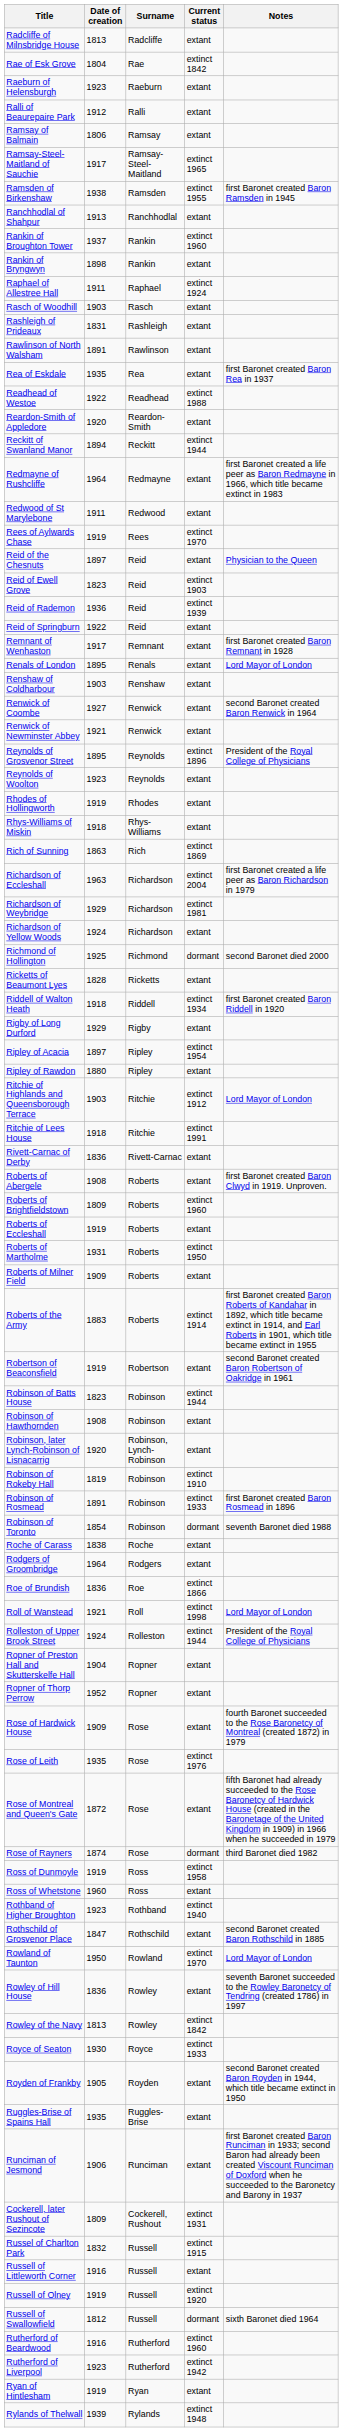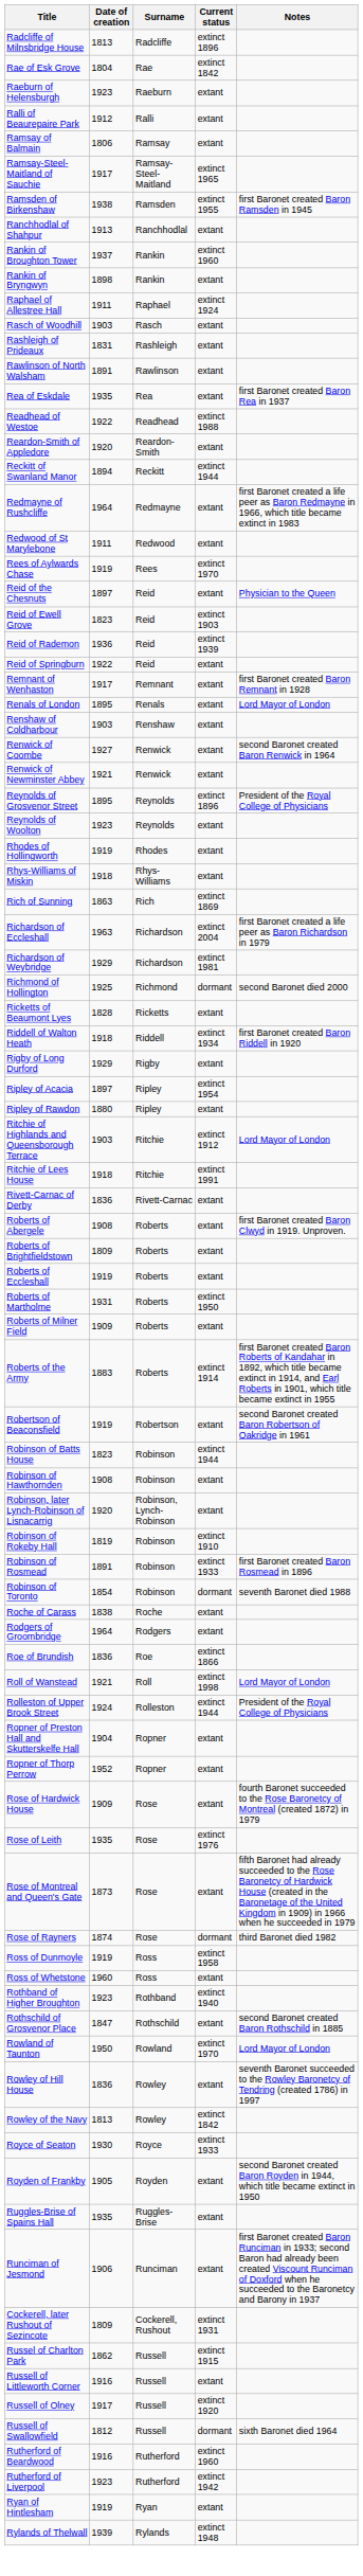Radcliffe of Milnsbridge House | Current status: extant -> extinct 1896
- row: Richardson of Yellow Woods | 1924 | Richardson | extant
Roberts of Brightfieldstown | Current status: extinct 1960 -> extant
Rose of Montreal and Queen's Gate | Date of creation: 1872 -> 1873
Russel of Charlton Park | Date of creation: 1832 -> 1862
Russell of Olney | Date of creation: 1919 -> 1917
